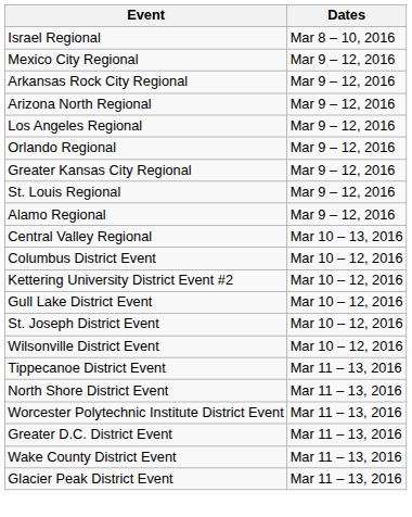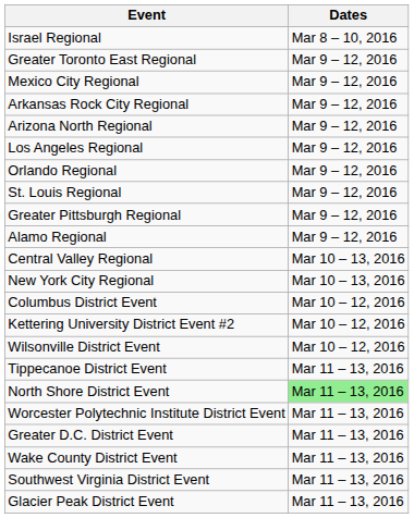+ row: Greater Toronto East Regional | Mar 9 – 12, 2016
- row: Greater Kansas City Regional | Mar 9 – 12, 2016
+ row: Greater Pittsburgh Regional | Mar 9 – 12, 2016
+ row: New York City Regional | Mar 10 – 13, 2016
- row: Gull Lake District Event | Mar 10 – 12, 2016
- row: St. Joseph District Event | Mar 10 – 12, 2016
North Shore District Event | Dates: no background -> lightgreen background
+ row: Southwest Virginia District Event | Mar 11 – 13, 2016
